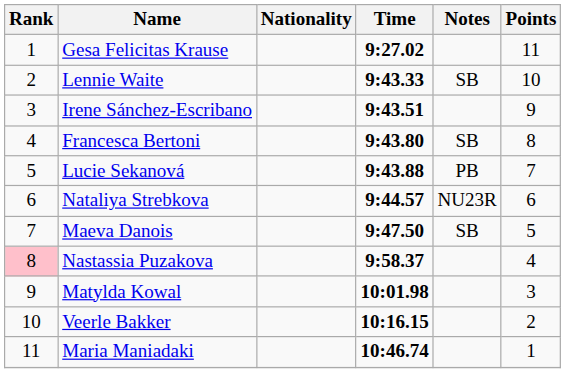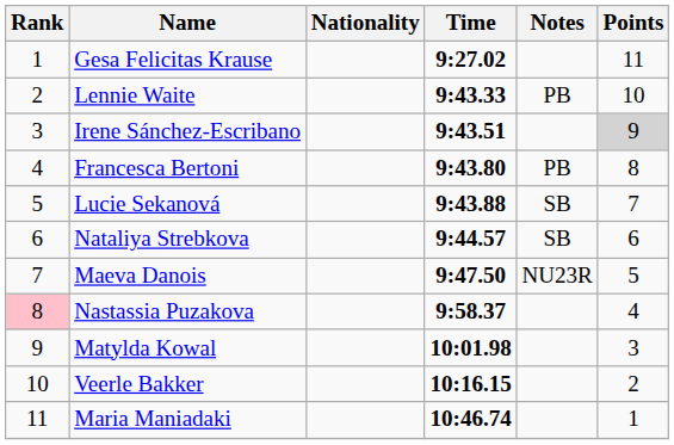Lennie Waite | Notes: SB -> PB
Irene Sánchez-Escribano | Points: no background -> lightgrey background
Francesca Bertoni | Notes: SB -> PB
Lucie Sekanová | Notes: PB -> SB
Nataliya Strebkova | Notes: NU23R -> SB
Maeva Danois | Notes: SB -> NU23R
